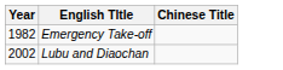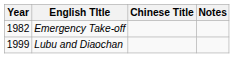+ column: Notes
Lubu and Diaochan | Year: 2002 -> 1999
